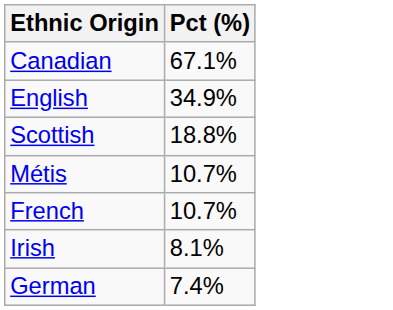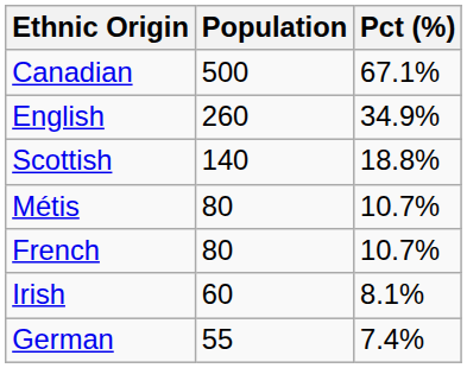+ column: Population | 500 | 260 | 140 | 80 | 80 | 60 | 55
